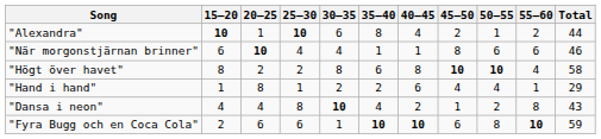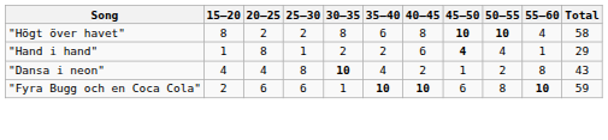- row: "Alexandra" | 10 | 1 | 10 | 6 | 8 | 4 | 2 | 1 | 2 | 44
- row: "När morgonstjärnan brinner" | 6 | 10 | 4 | 4 | 1 | 1 | 8 | 6 | 6 | 46
"Hand i hand" | 45–50: normal -> bold
